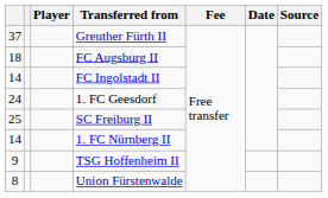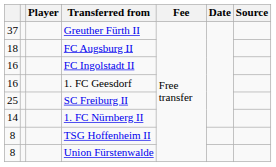FC Ingolstadt II | column 1: 14 -> 16
1. FC Geesdorf | column 1: 24 -> 16
TSG Hoffenheim II | column 1: 9 -> 8
